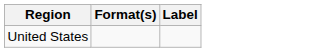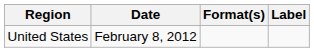+ column: Date | February 8, 2012
